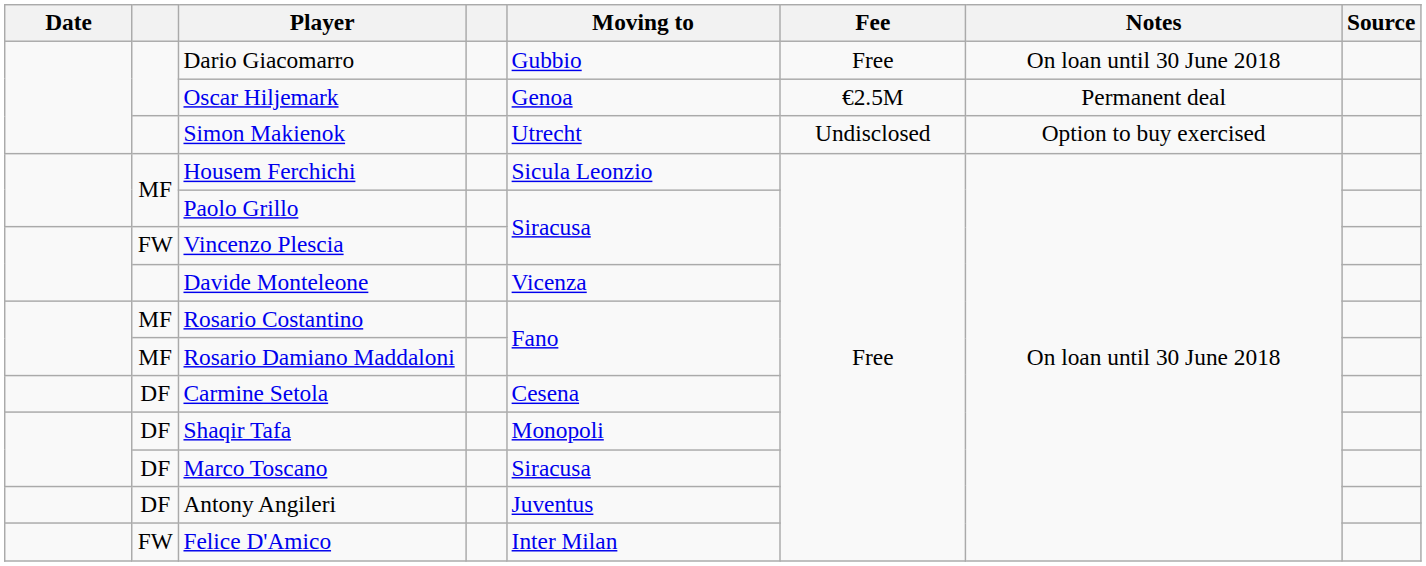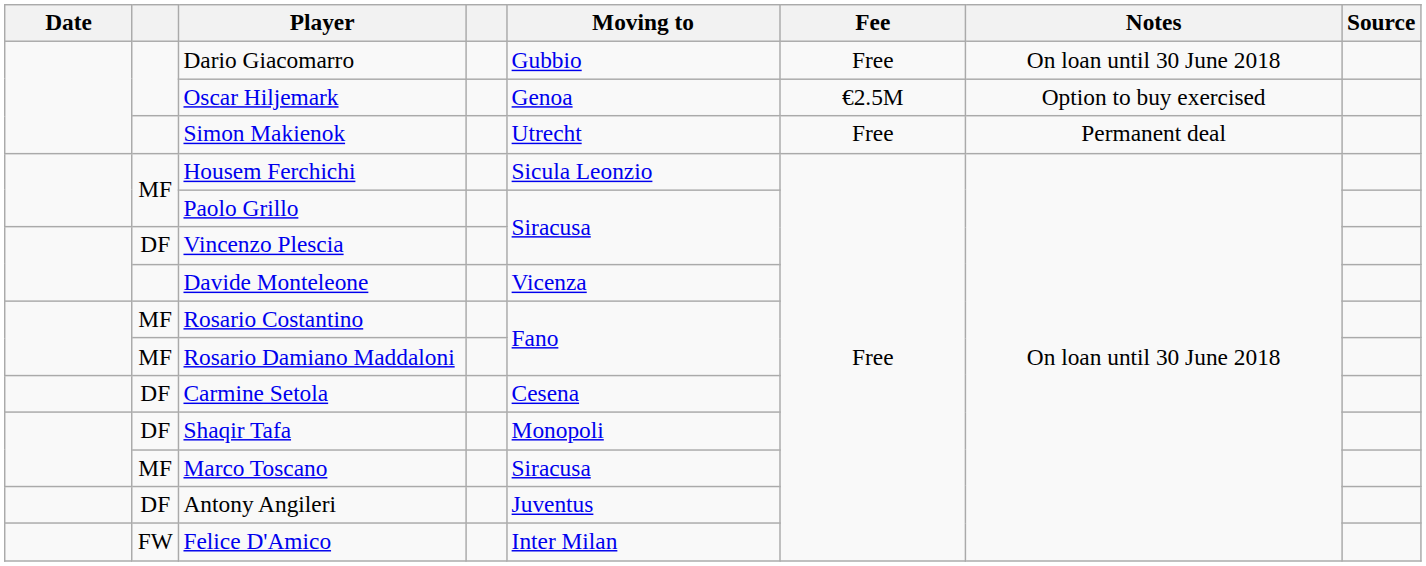Oscar Hiljemark | Notes: Permanent deal -> Option to buy exercised
Simon Makienok | Fee: Undisclosed -> Free
Simon Makienok | Notes: Option to buy exercised -> Permanent deal
Vincenzo Plescia | column 2: FW -> DF
Marco Toscano | column 2: DF -> MF
